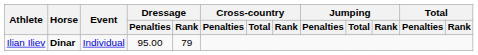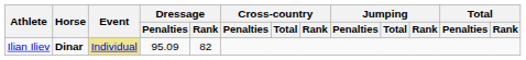Ilian Iliev | Event: no background -> khaki background
Ilian Iliev | Dressage / Penalties: 95.00 -> 95.09
Ilian Iliev | Dressage / Rank: 79 -> 82
